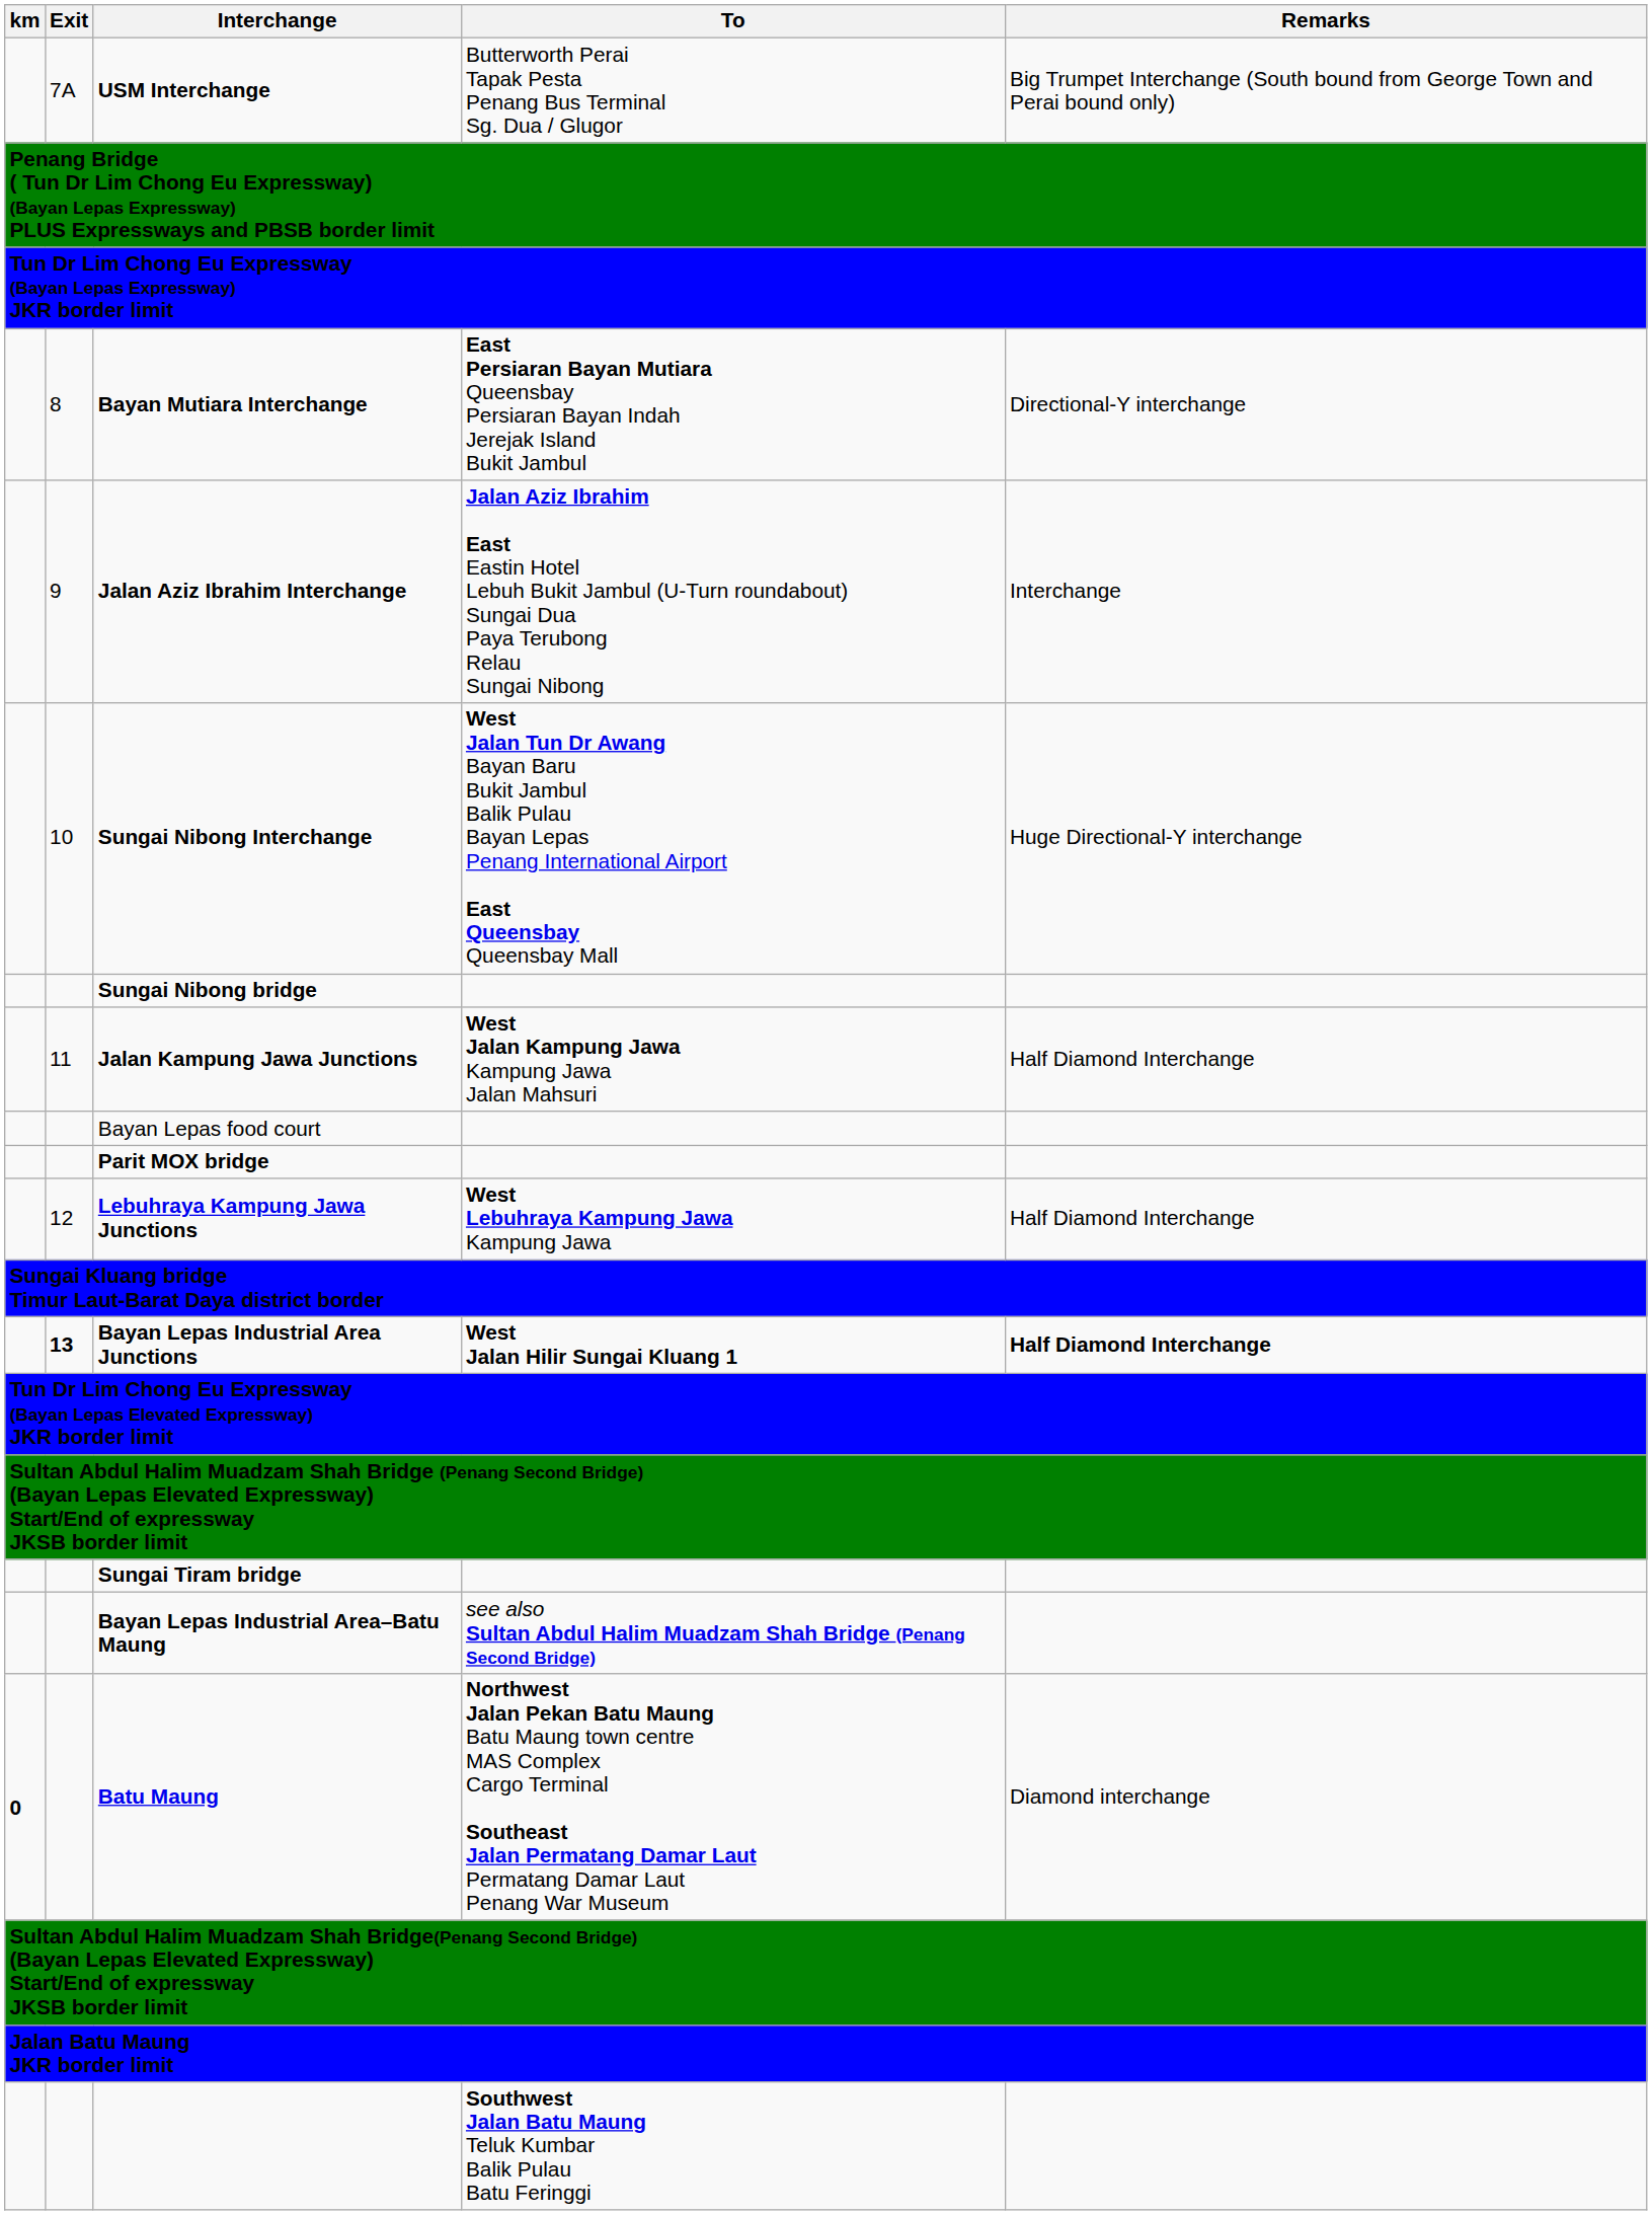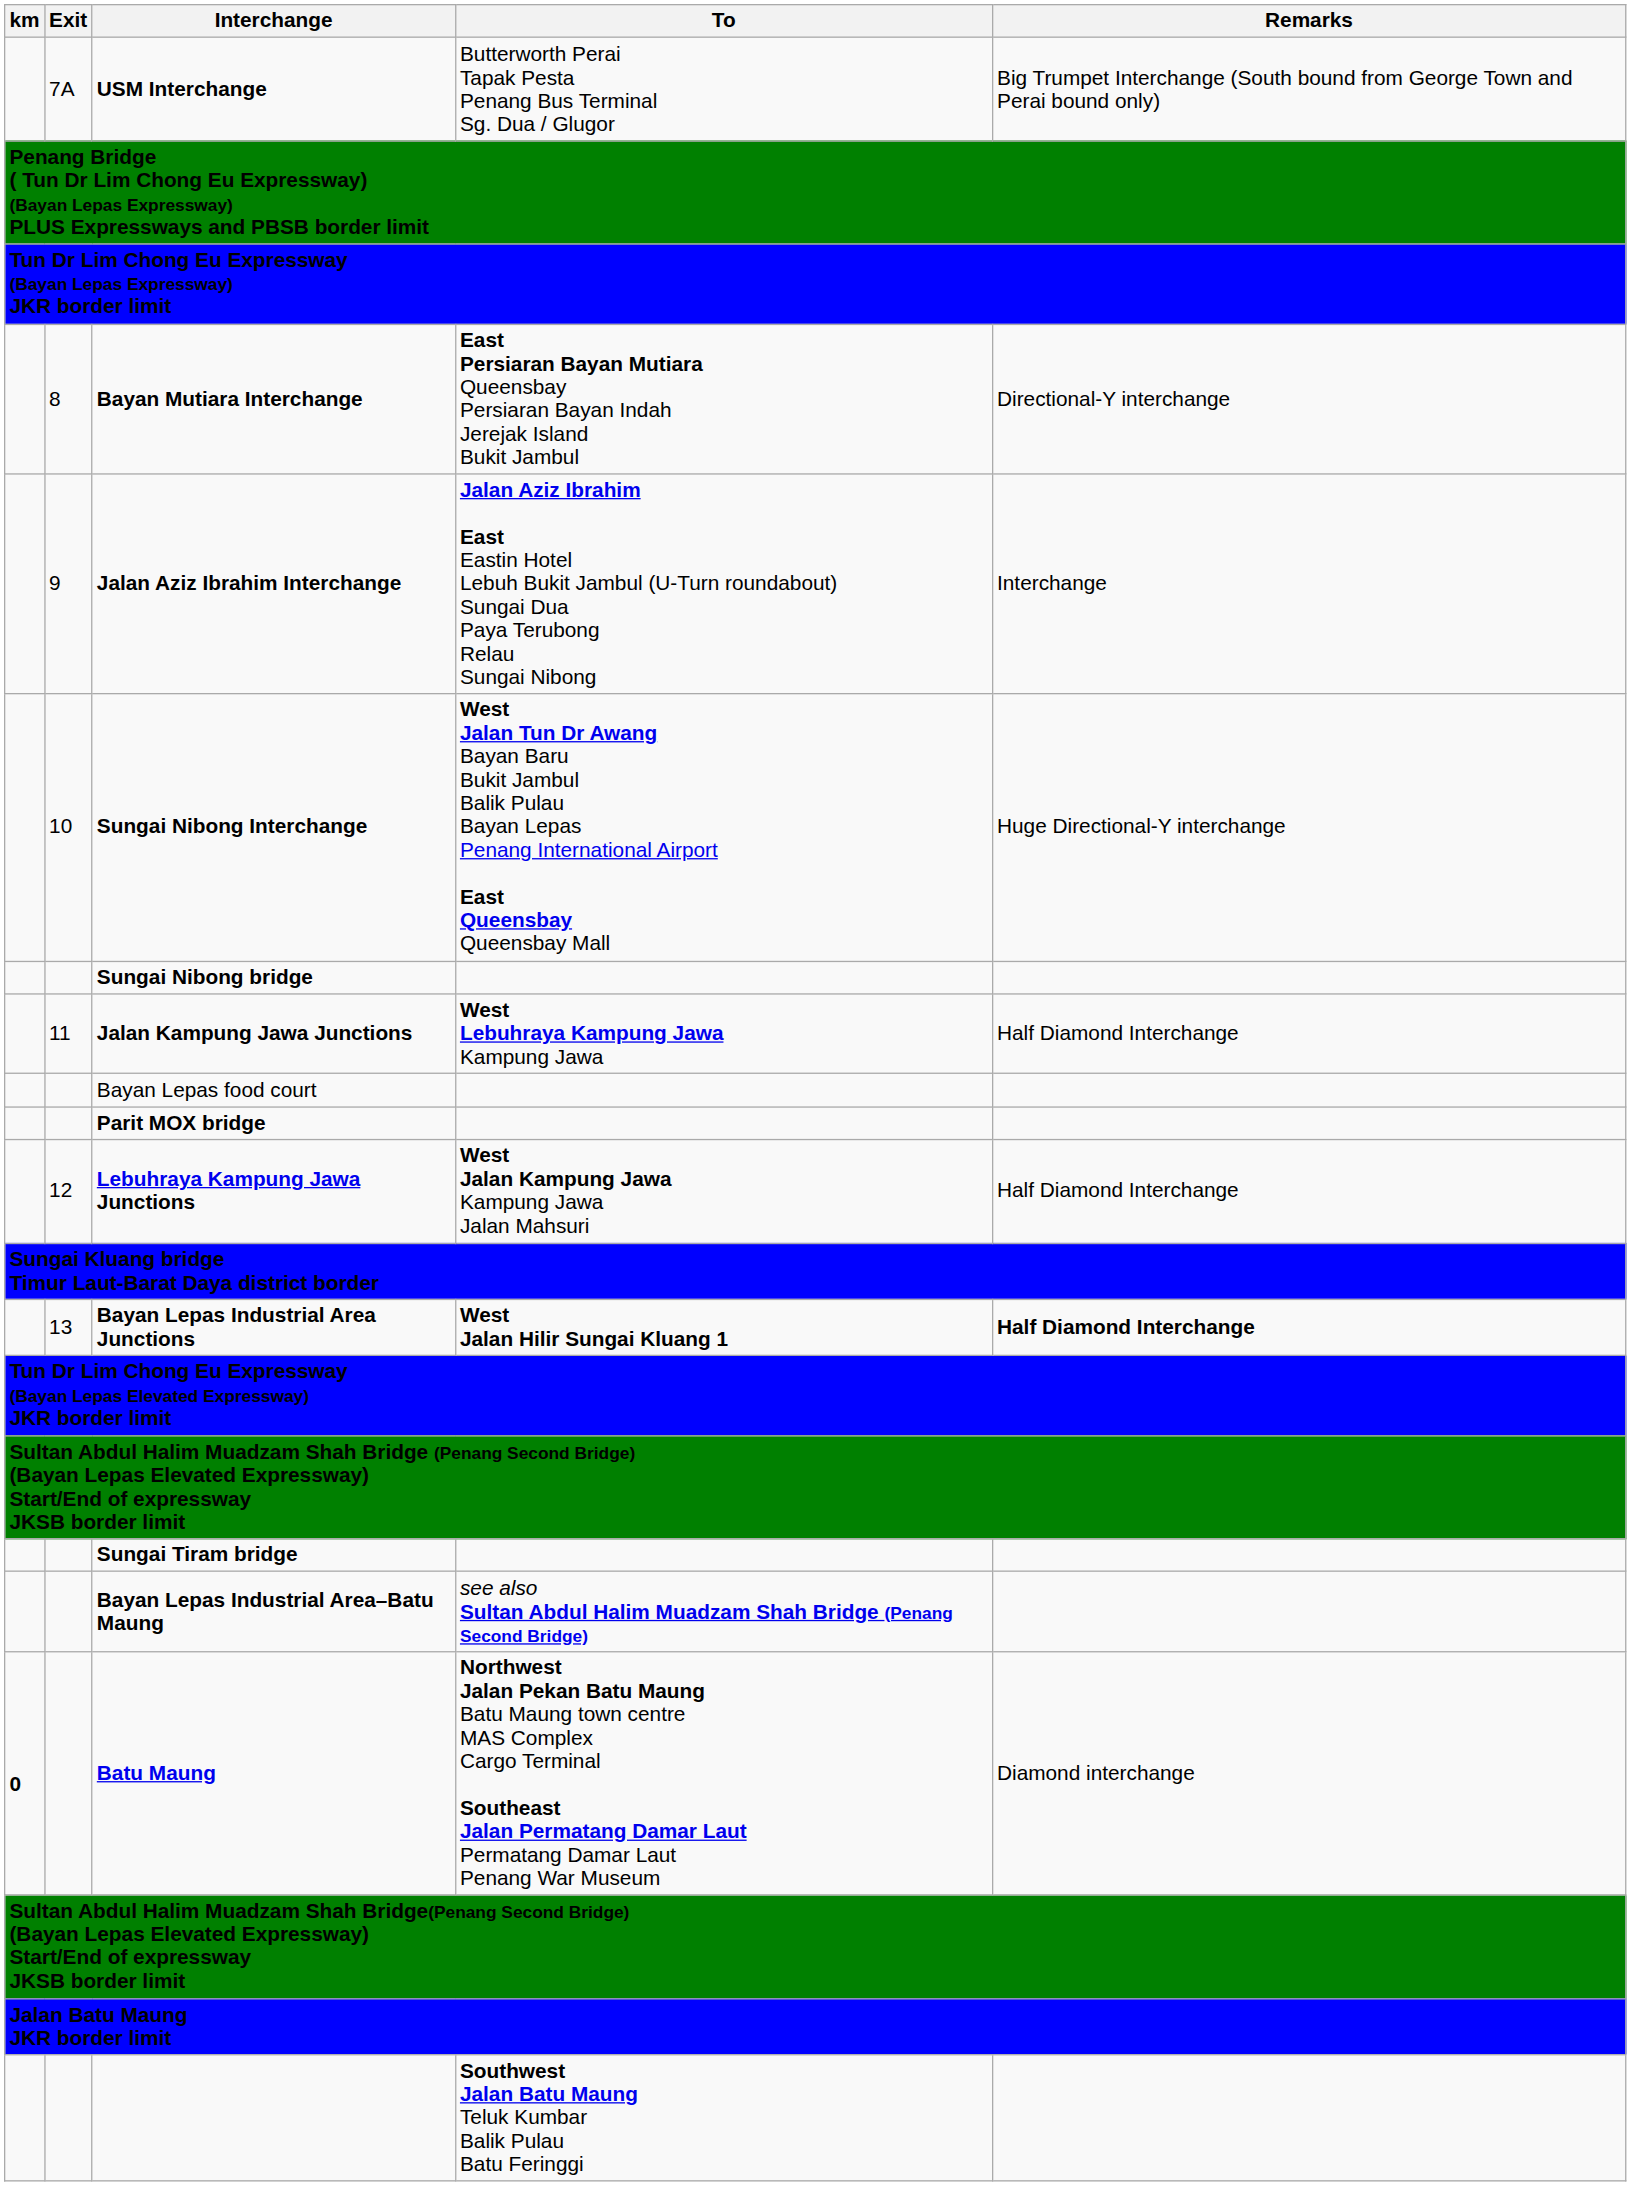Jalan Kampung Jawa Junctions | To: West Jalan Kampung Jawa Kampung Jawa Jalan Mahsuri -> West Lebuhraya Kampung Jawa Kampung Jawa
Lebuhraya Kampung Jawa Junctions | To: West Lebuhraya Kampung Jawa Kampung Jawa -> West Jalan Kampung Jawa Kampung Jawa Jalan Mahsuri
Bayan Lepas Industrial Area Junctions | Exit: bold -> normal
